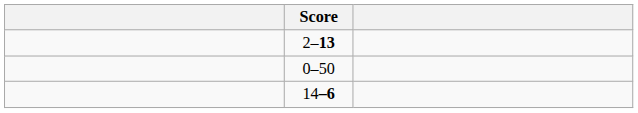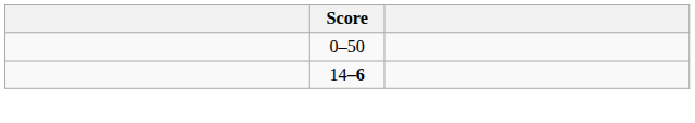- row: 2–13
